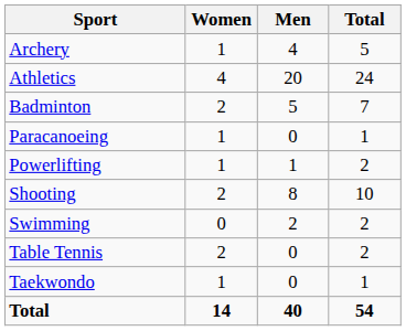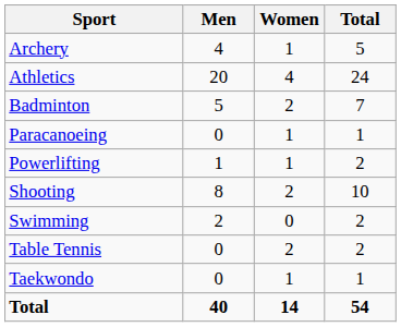columns swapped: Men <-> Women
